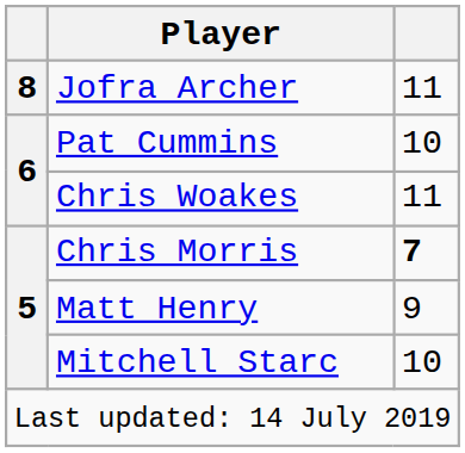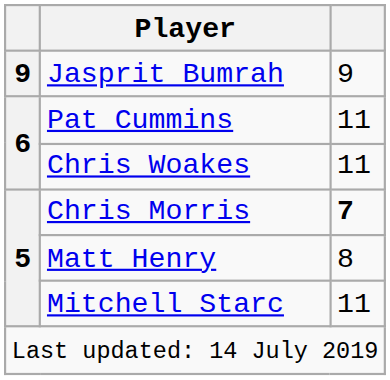+ row: 9 | Jasprit Bumrah | 9
- row: 8 | Jofra Archer | 11
Pat Cummins | column 3: 10 -> 11
Matt Henry | column 3: 9 -> 8
Mitchell Starc | column 3: 10 -> 11
